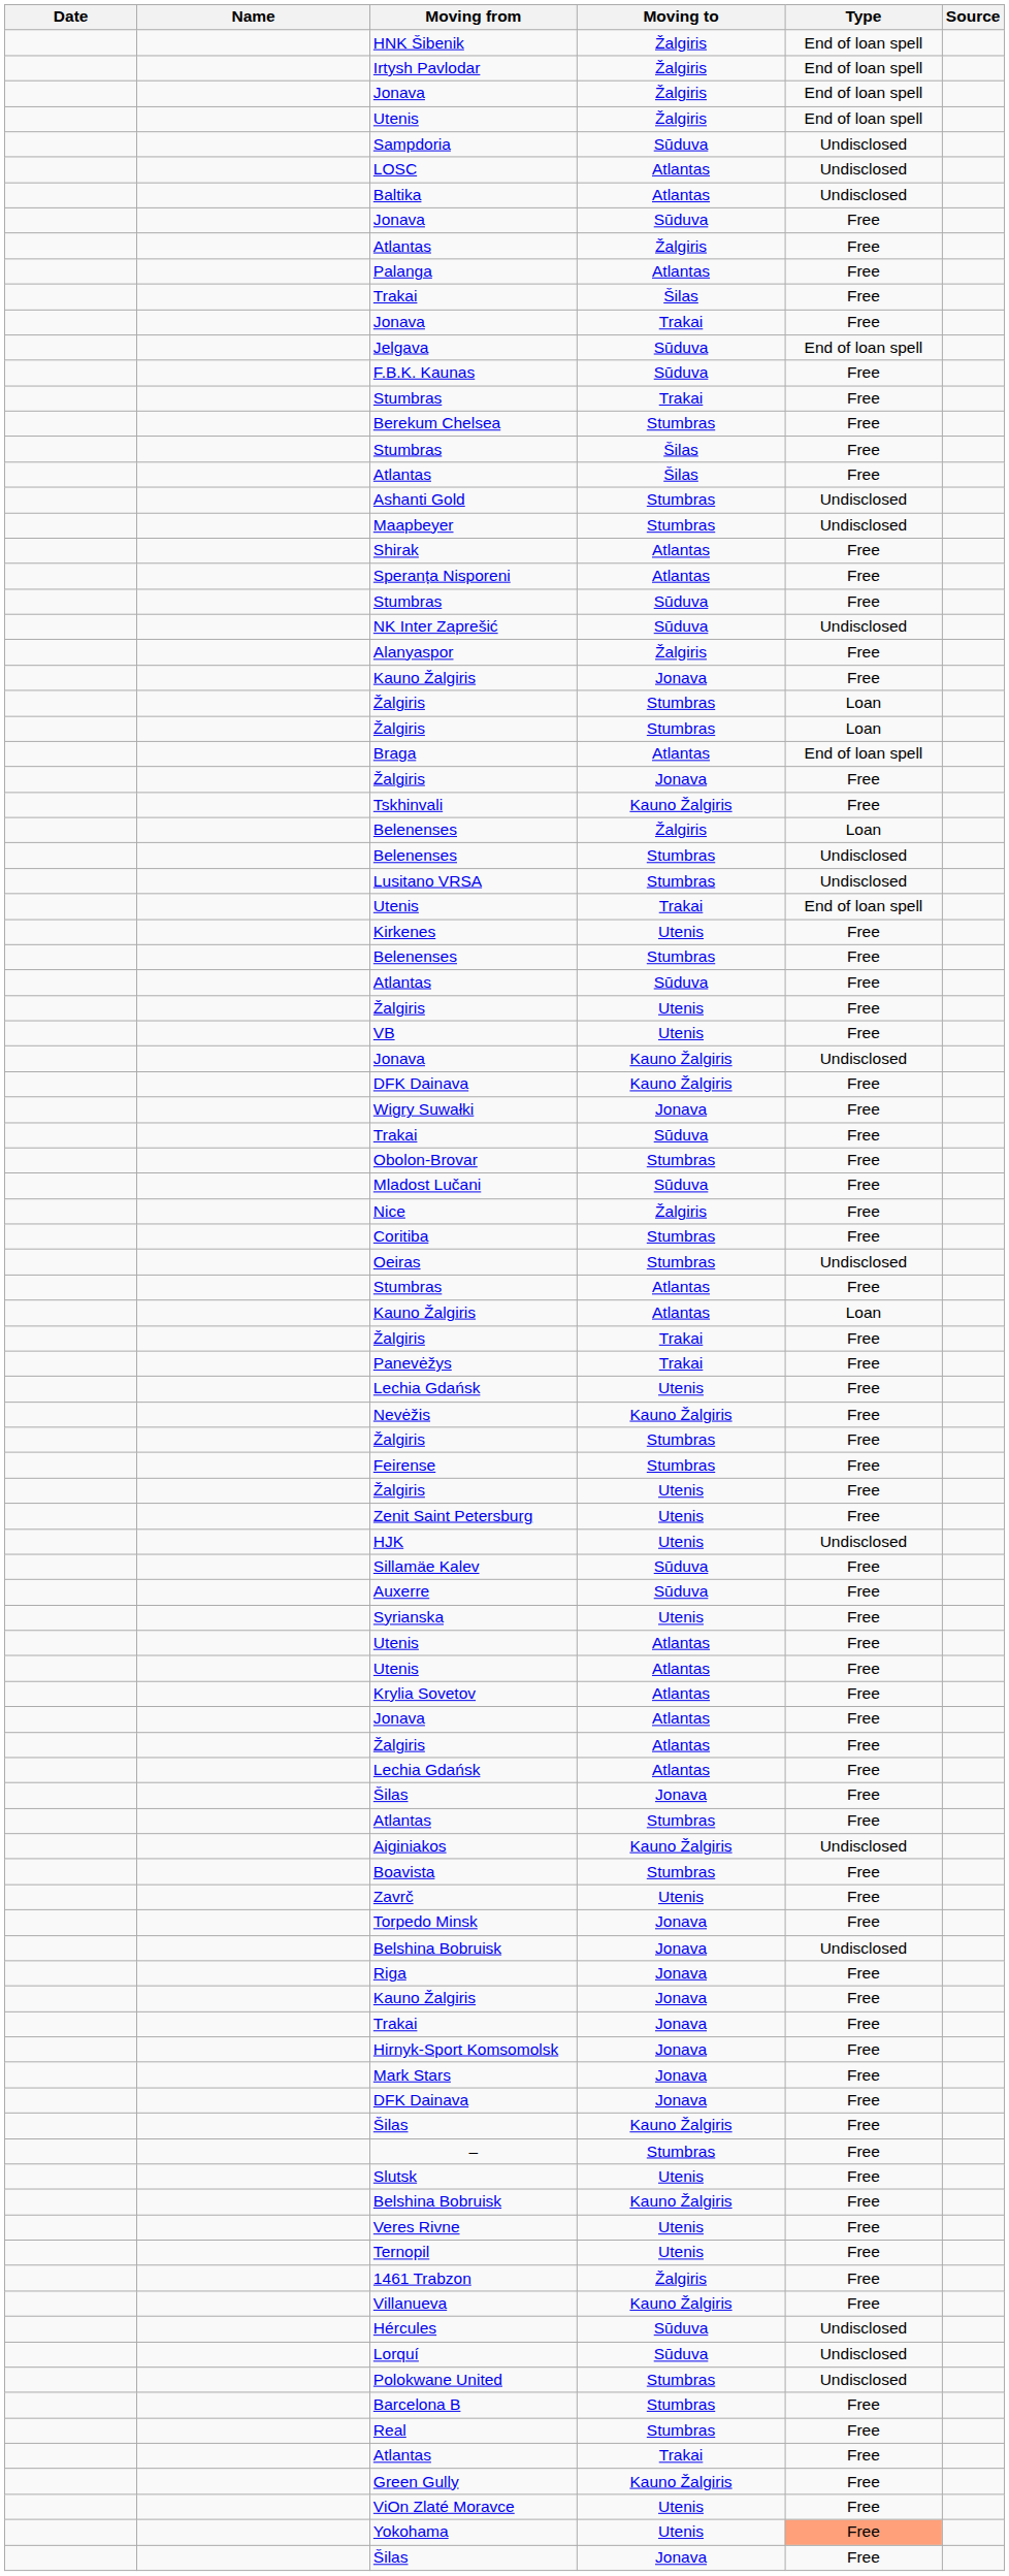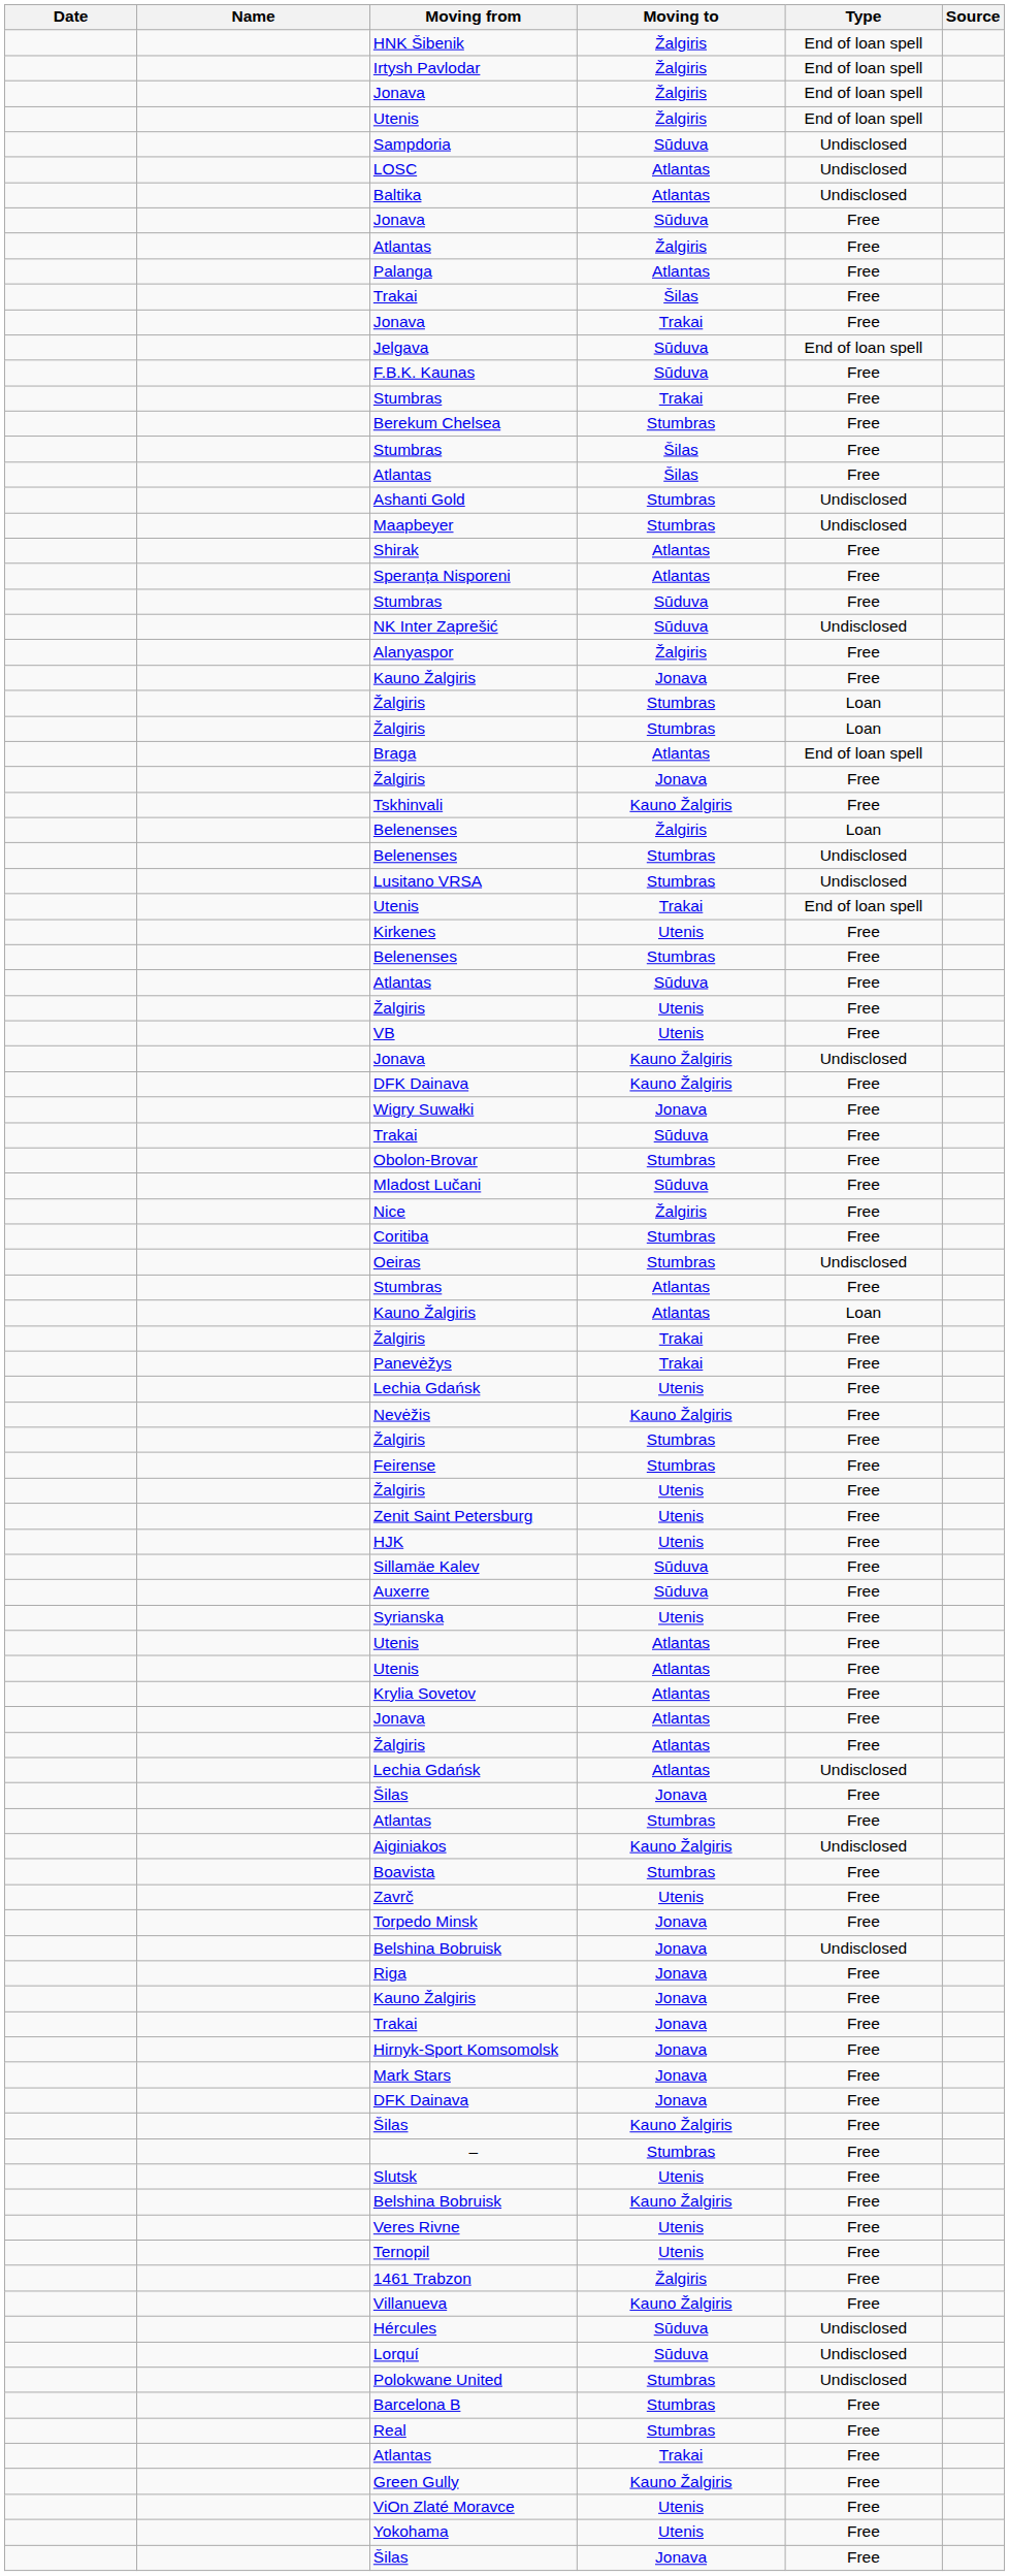HJK | Type: Undisclosed -> Free
Lechia Gdańsk / Atlantas | Type: Free -> Undisclosed
Yokohama | Type: lightsalmon background -> no background
